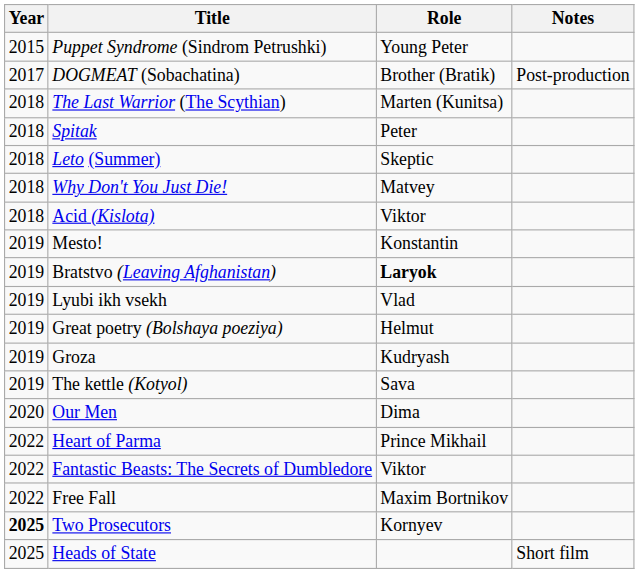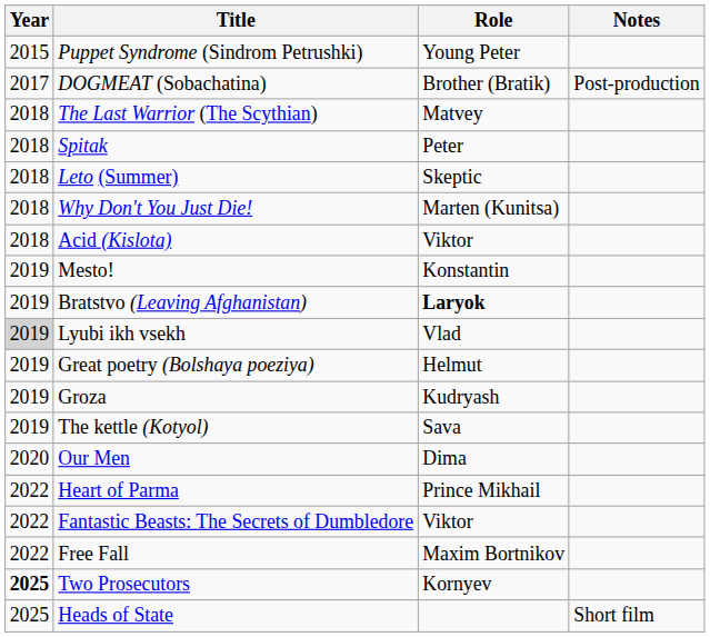The Last Warrior (The Scythian) | Role: Marten (Kunitsa) -> Matvey
Why Don't You Just Die! | Role: Matvey -> Marten (Kunitsa)
Lyubi ikh vsekh | Year: no background -> lightgrey background
